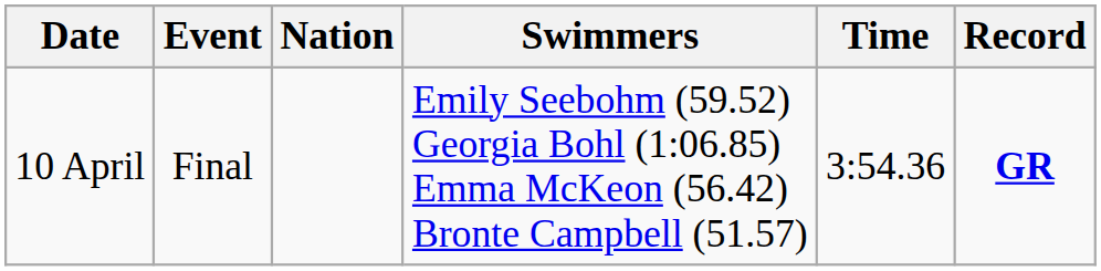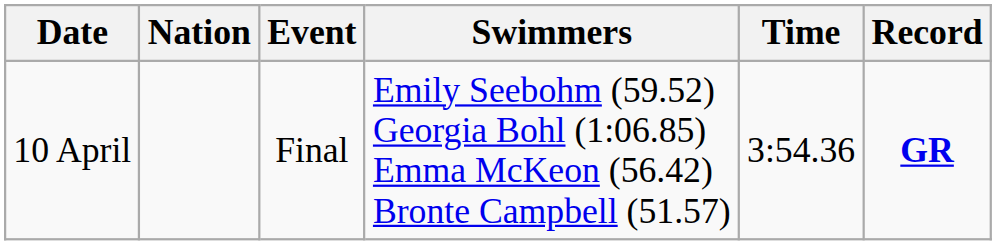columns swapped: Event <-> Nation
